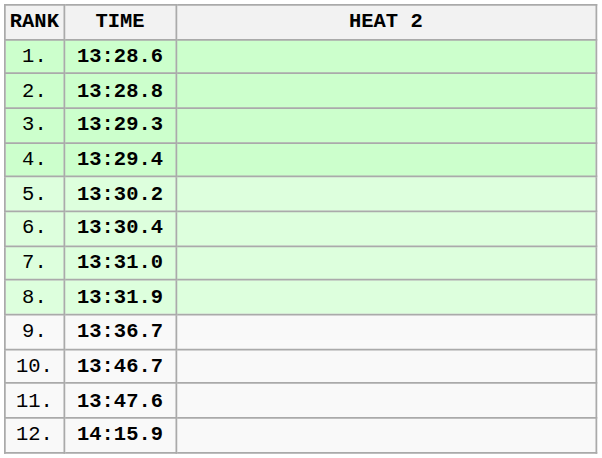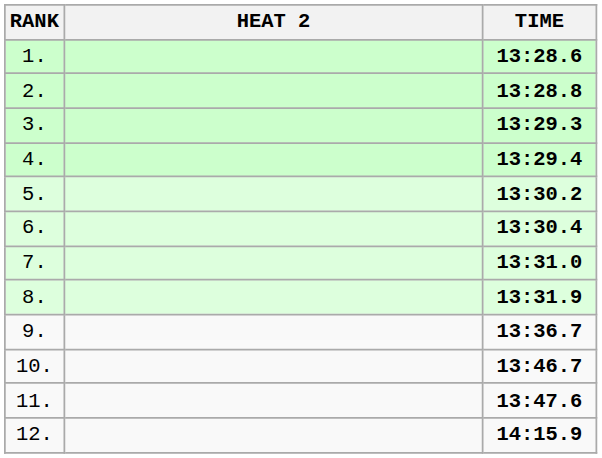columns swapped: HEAT 2 <-> TIME
